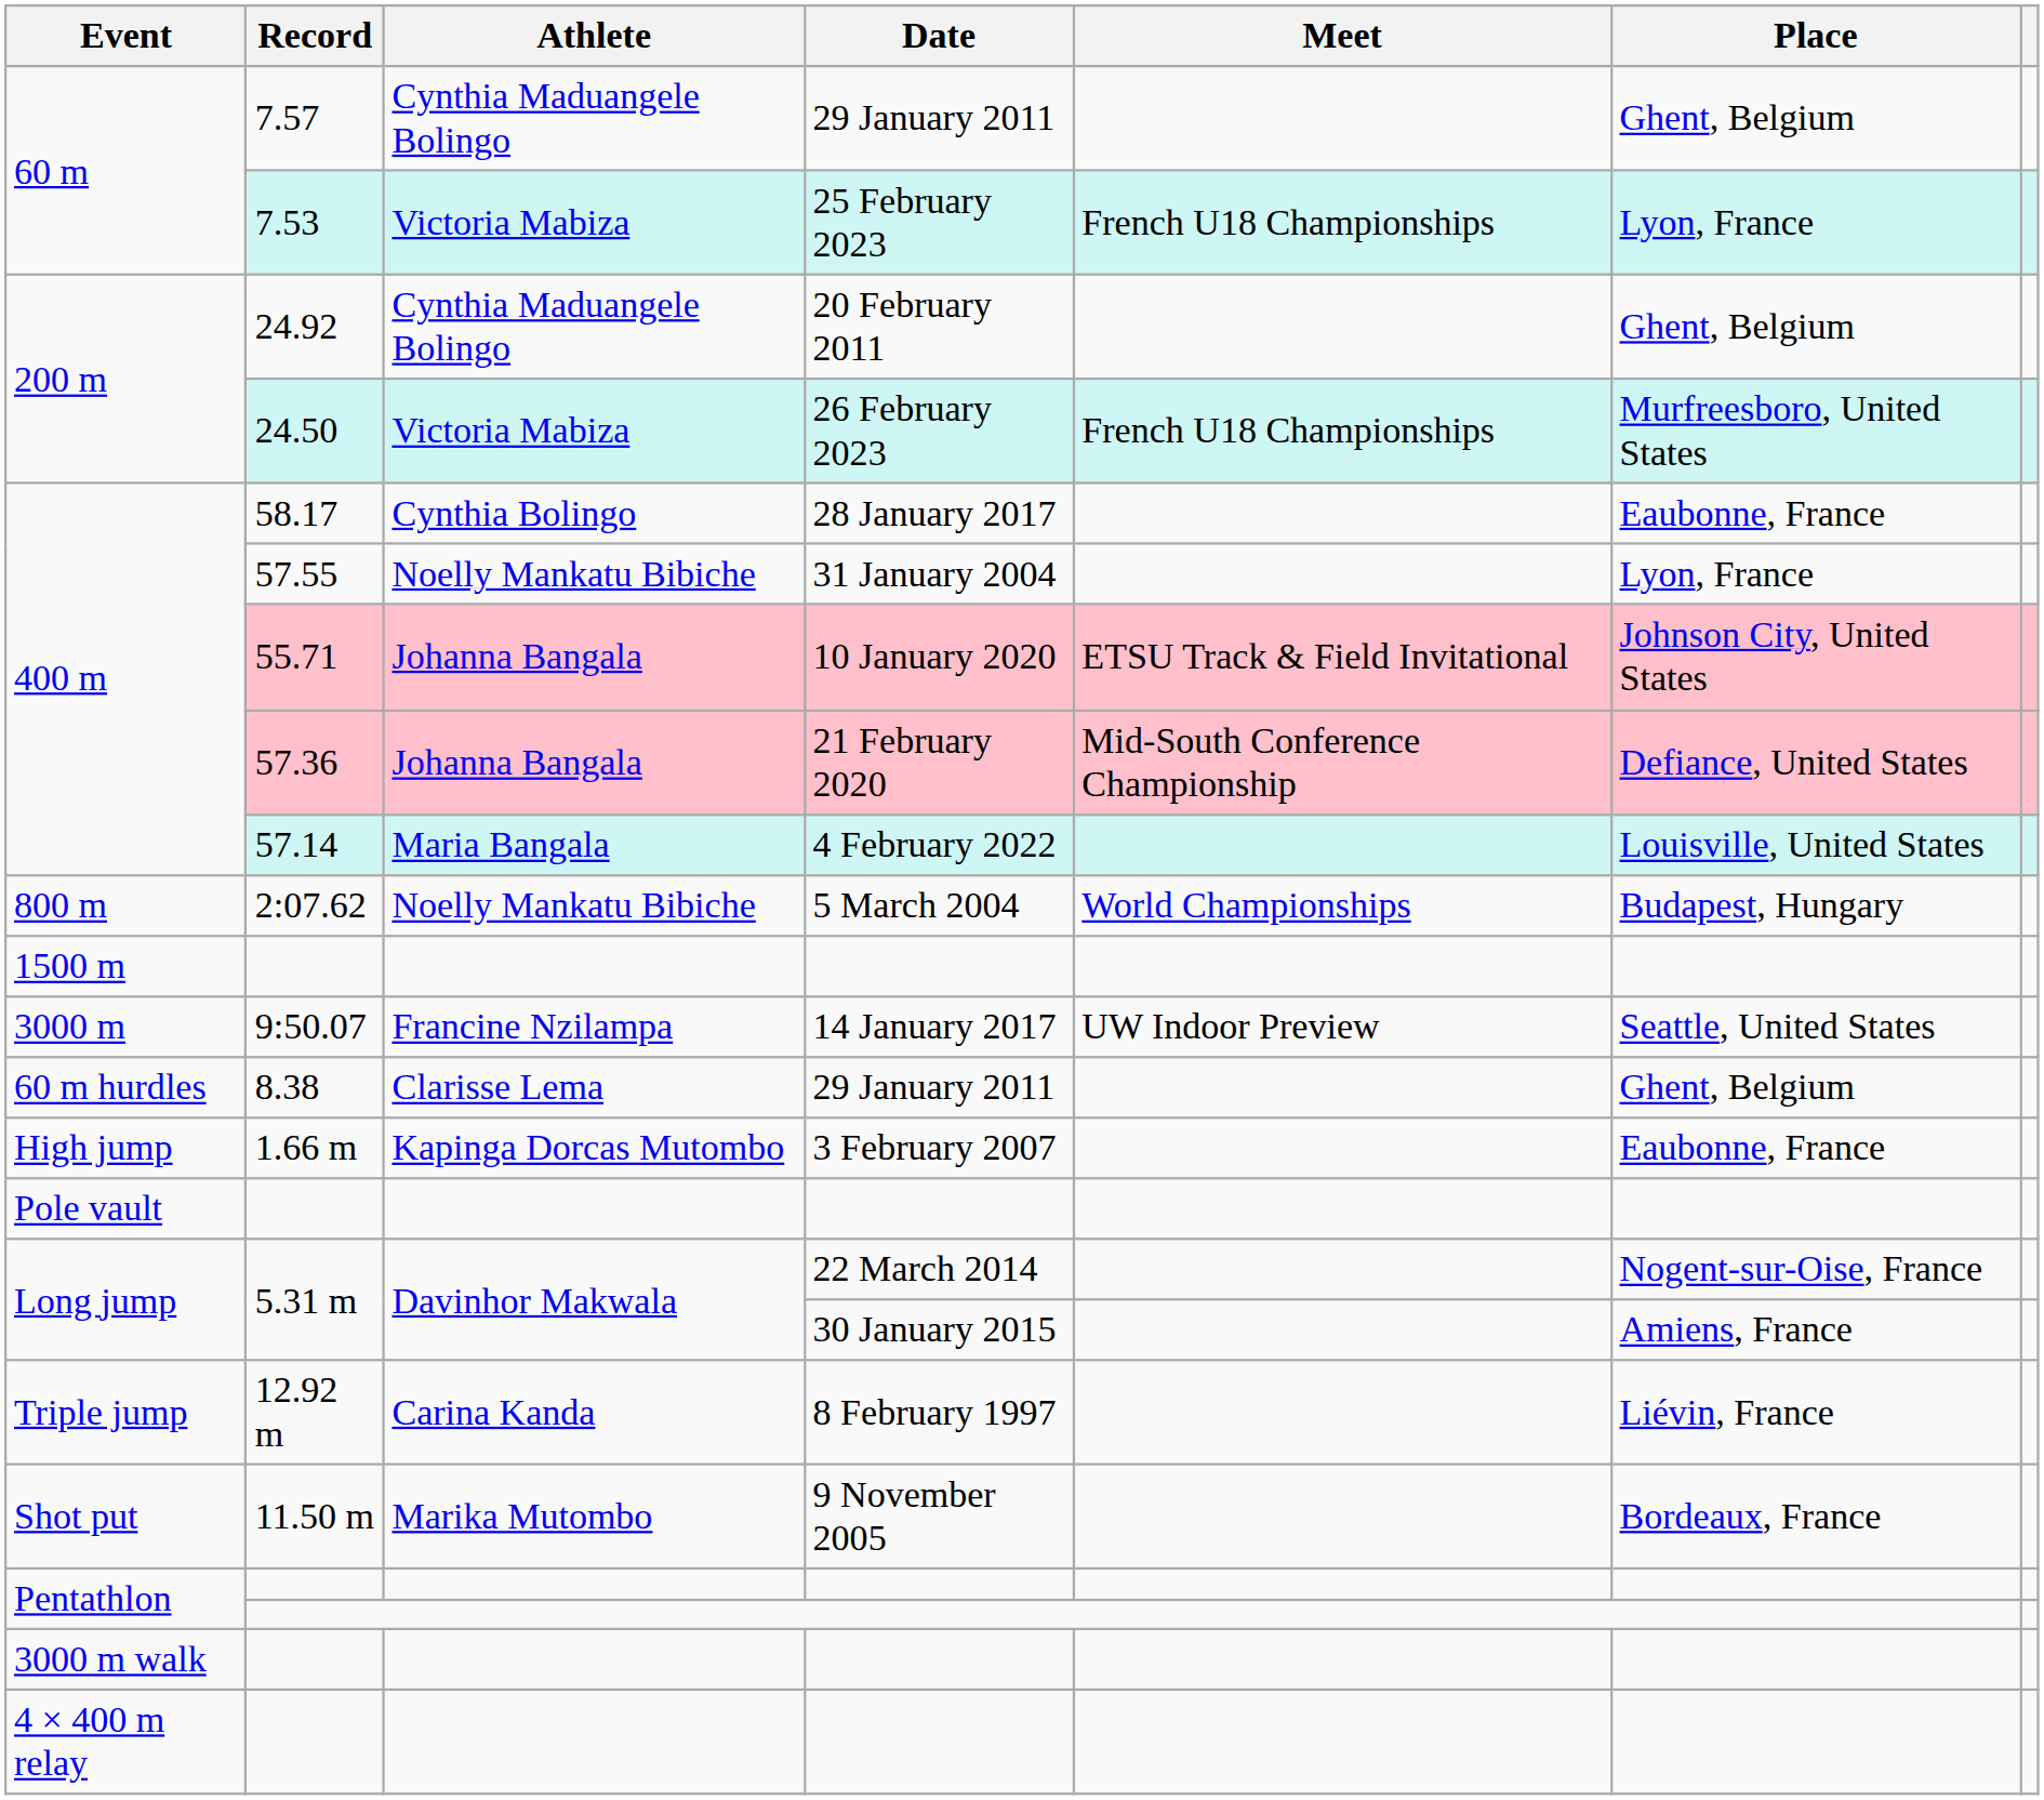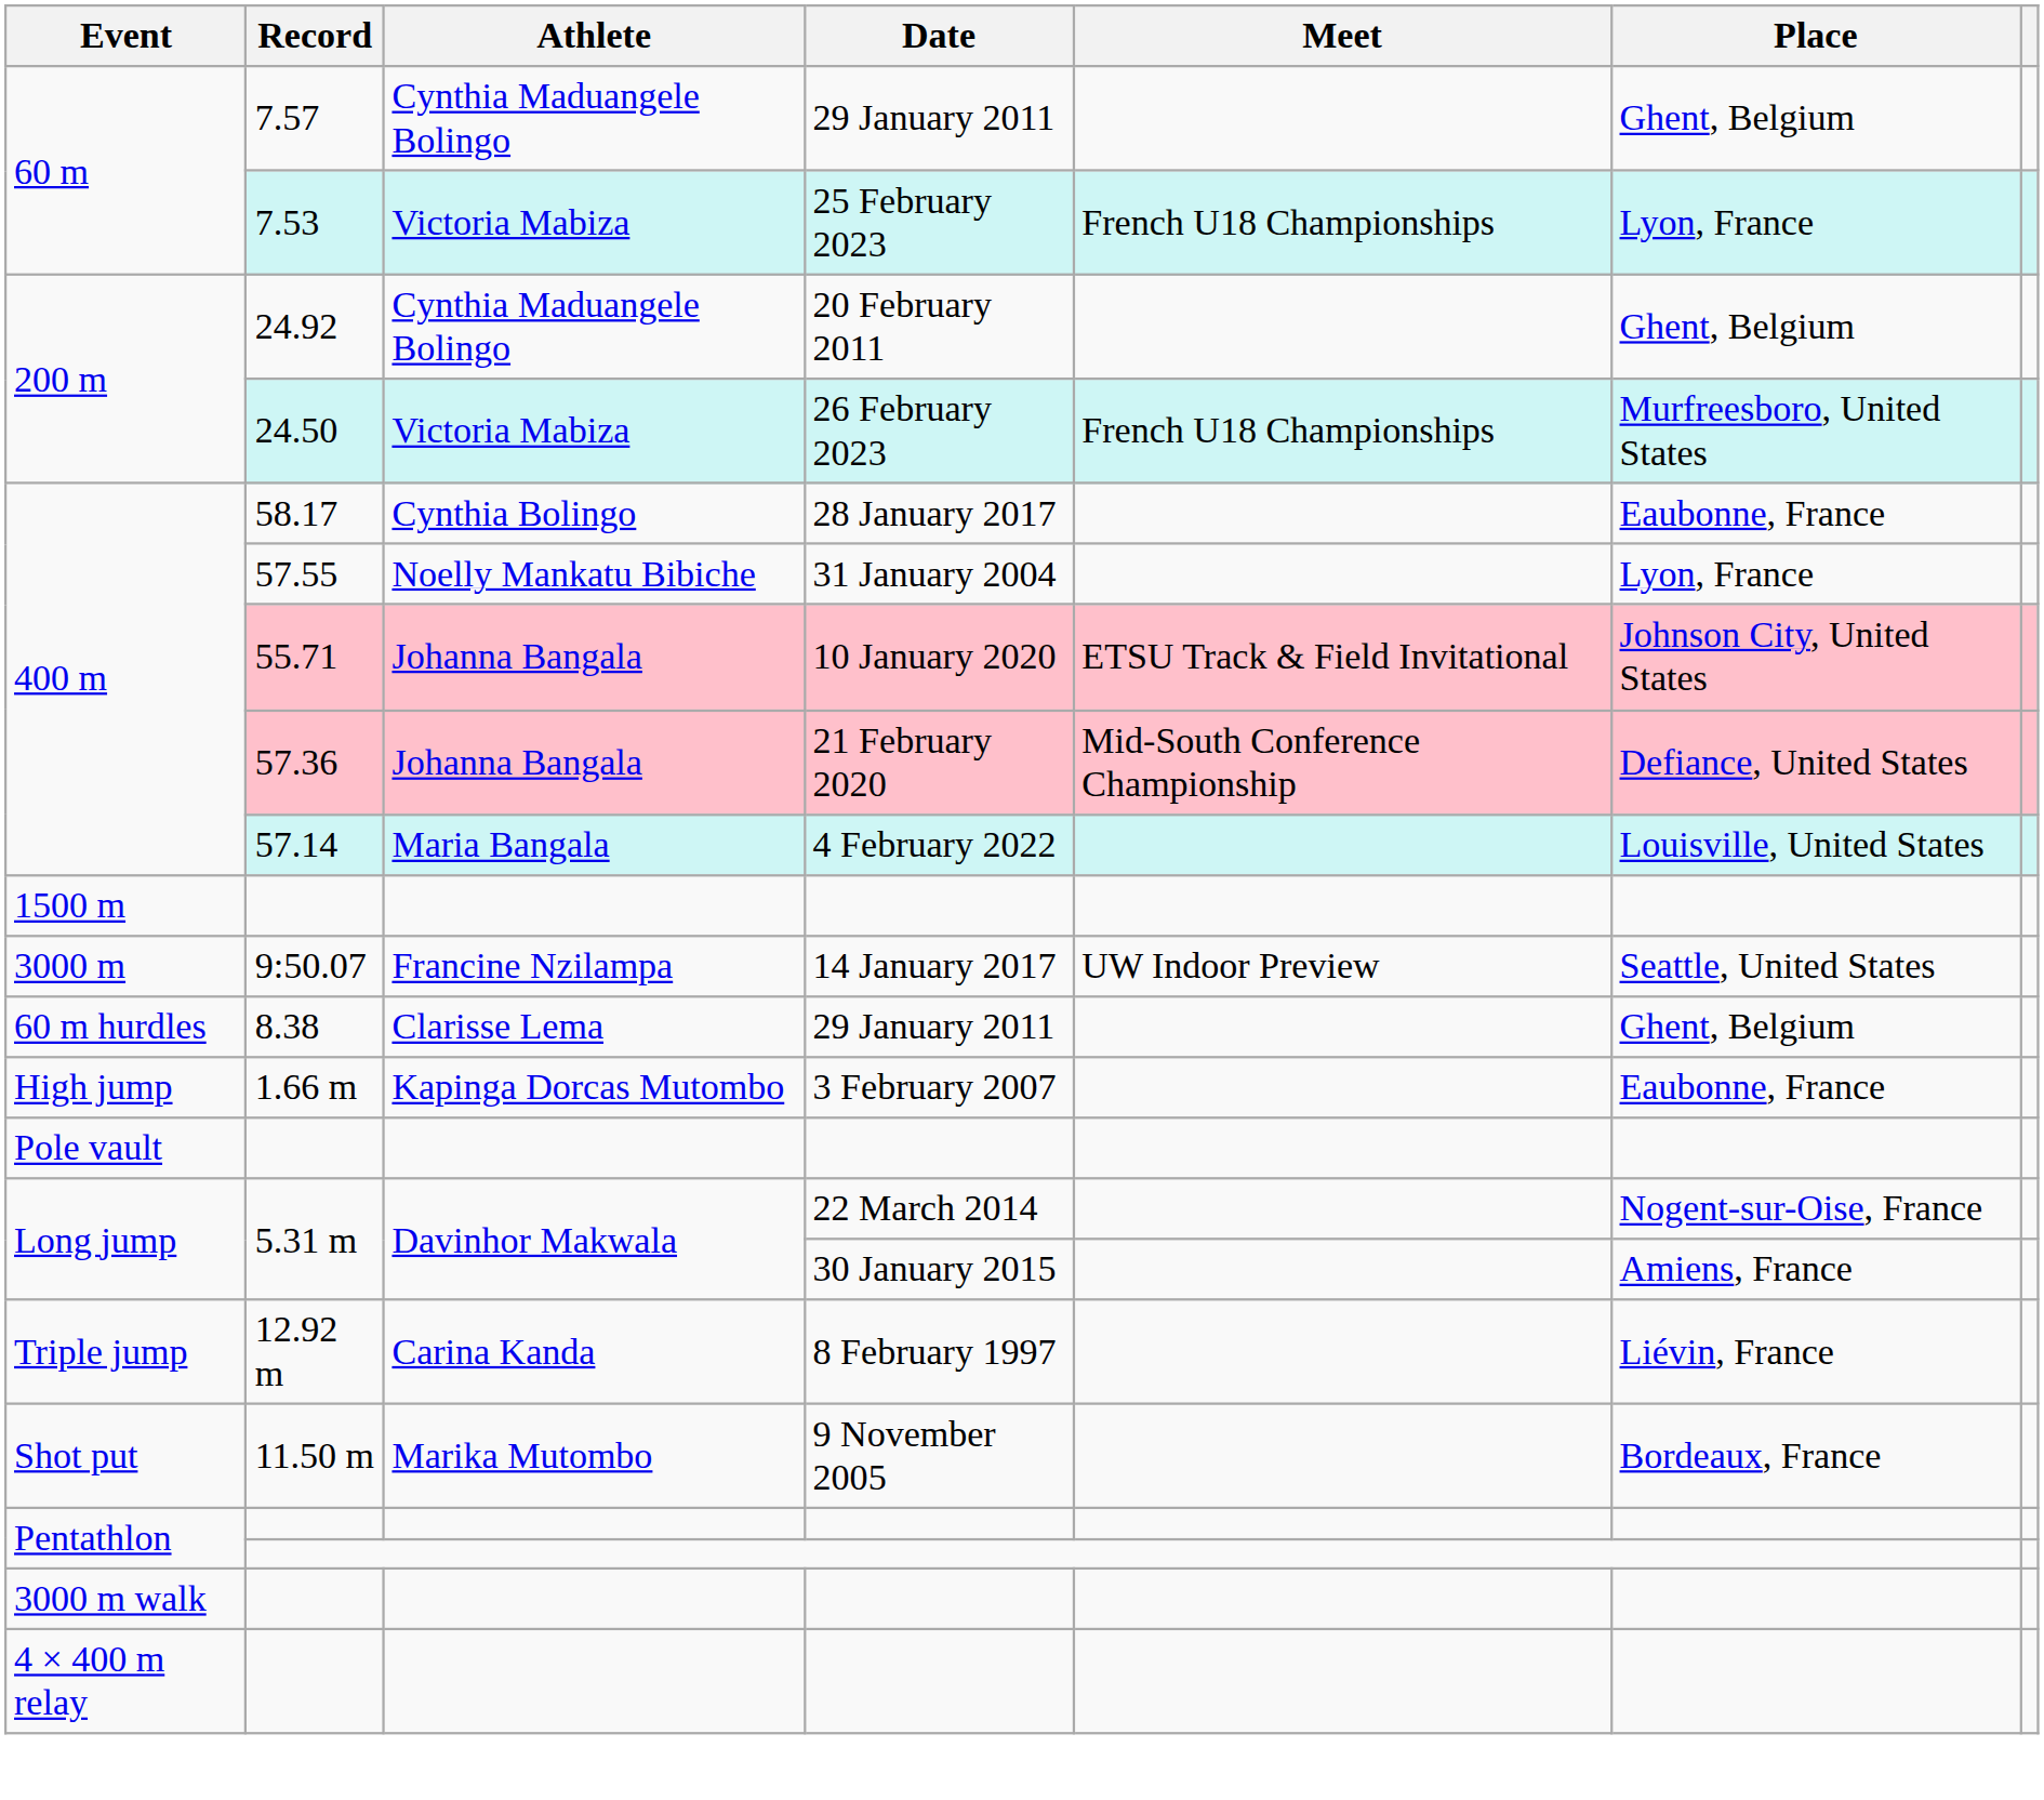- row: 800 m | 2:07.62 | Noelly Mankatu Bibiche | 5 March 2004 | World Championships | Budapest, Hungary
